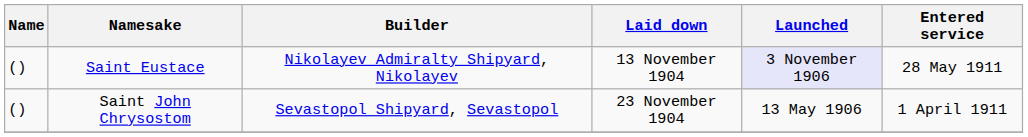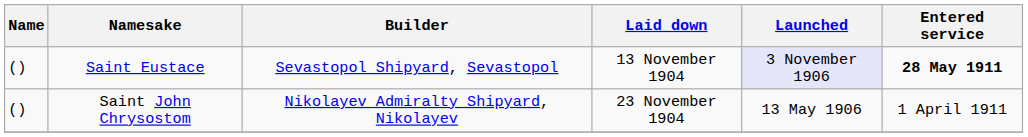Saint Eustace | Builder: Nikolayev Admiralty Shipyard, Nikolayev -> Sevastopol Shipyard, Sevastopol
Saint Eustace | Entered service: normal -> bold
Saint John Chrysostom | Builder: Sevastopol Shipyard, Sevastopol -> Nikolayev Admiralty Shipyard, Nikolayev
